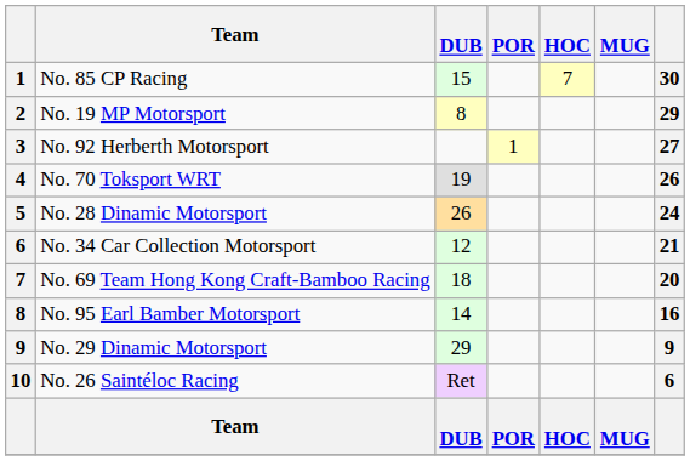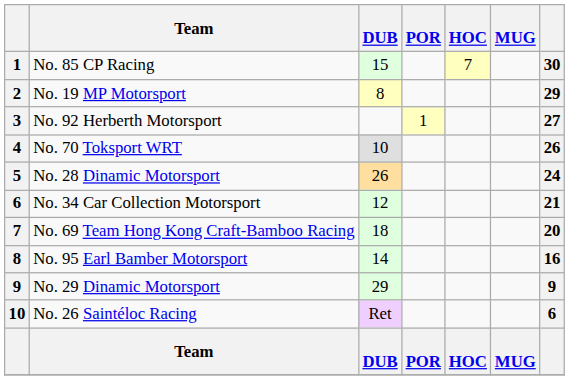No. 70 Toksport WRT | DUB: 19 -> 10
